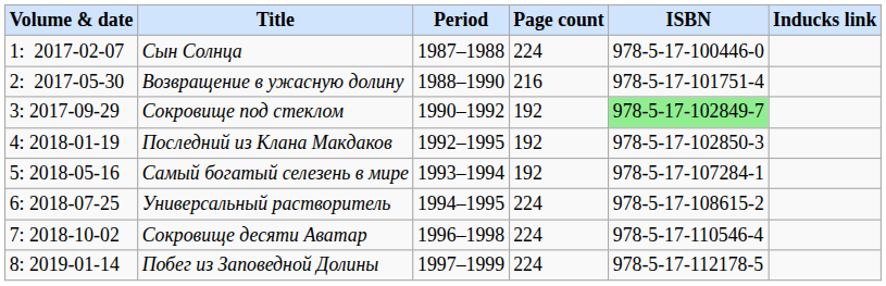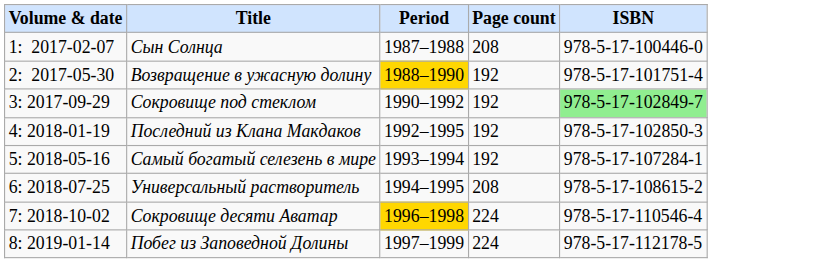- column: Inducks link
Сын Солнца | Page count: 224 -> 208
Возвращение в ужасную долину | Period: no background -> gold background
Возвращение в ужасную долину | Page count: 216 -> 192
Универсальный растворитель | Page count: 224 -> 208
Сокровище десяти Аватар | Period: no background -> gold background
